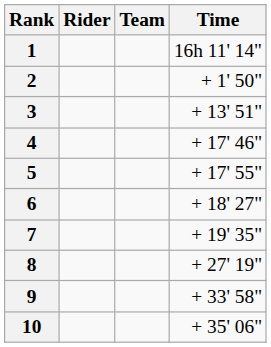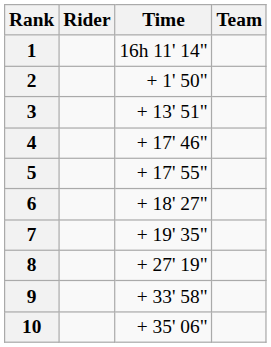columns swapped: Team <-> Time
